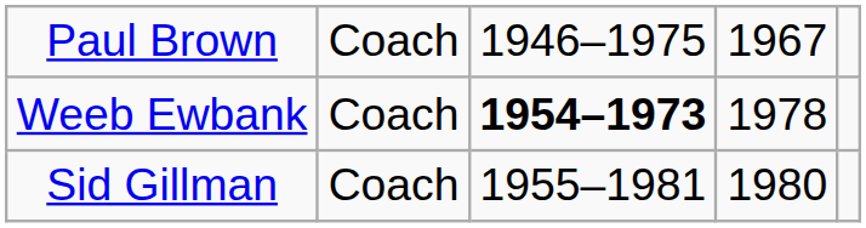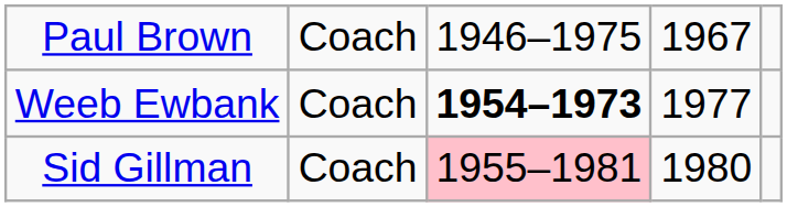Weeb Ewbank | column 4: 1978 -> 1977
Sid Gillman | column 3: no background -> pink background
